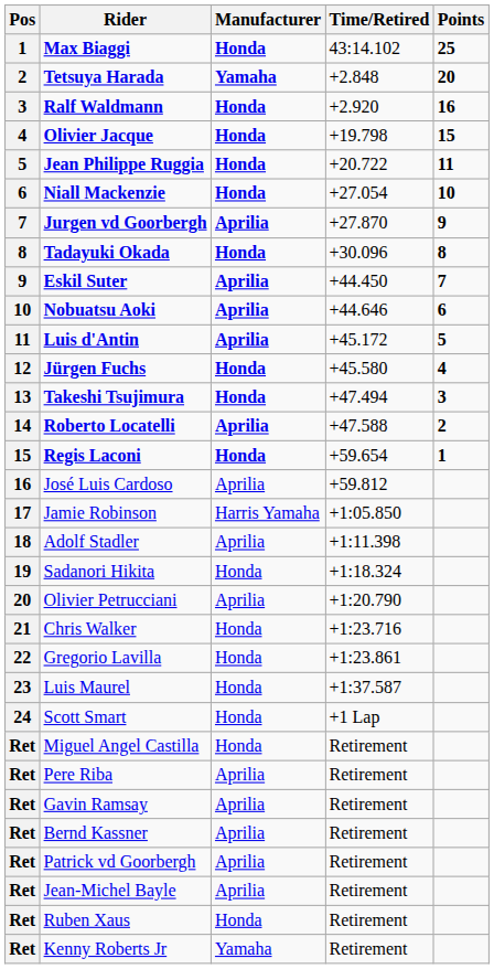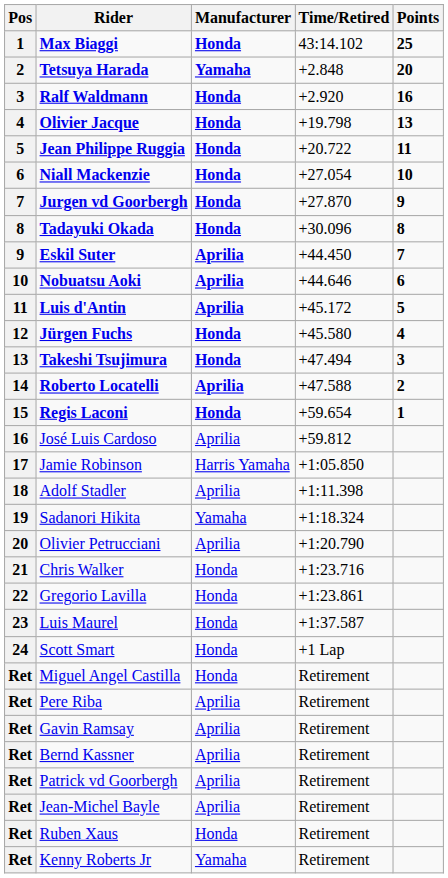Olivier Jacque | Points: 15 -> 13
Jurgen vd Goorbergh | Manufacturer: Aprilia -> Honda
Sadanori Hikita | Manufacturer: Honda -> Yamaha
